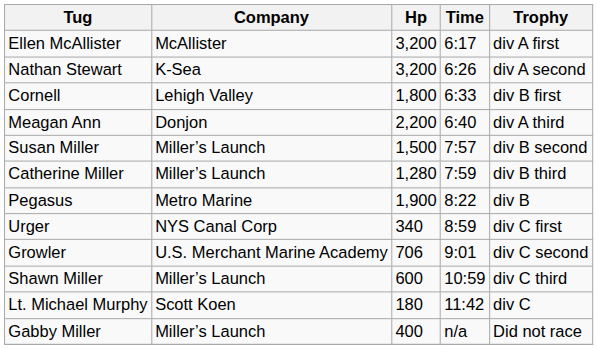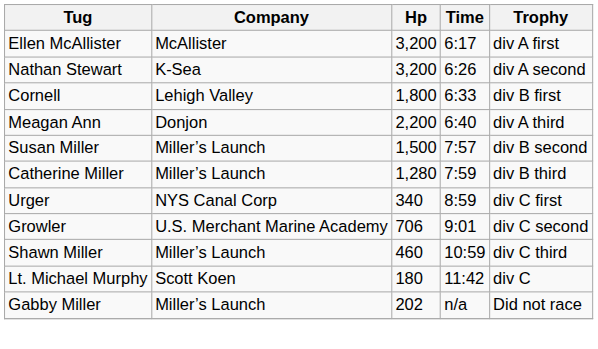- row: Pegasus | Metro Marine | 1,900 | 8:22 | div B
Shawn Miller | Hp: 600 -> 460
Gabby Miller | Hp: 400 -> 202
